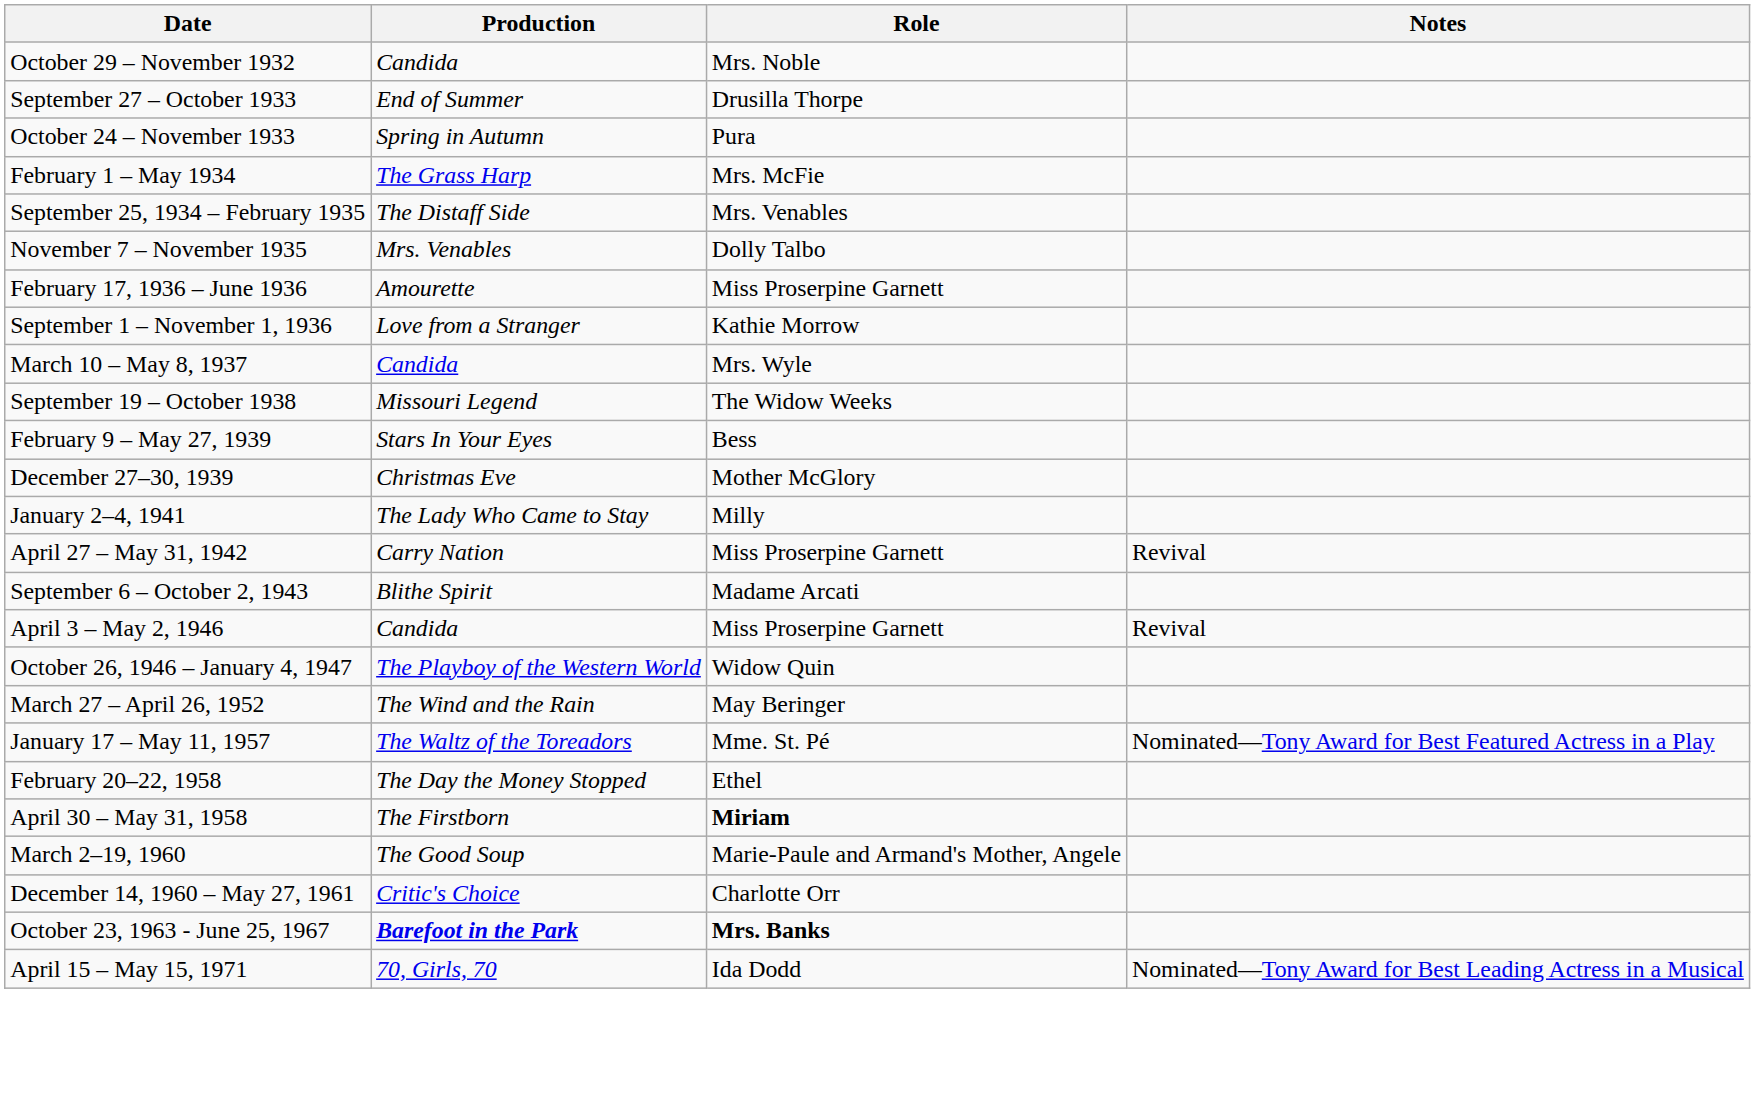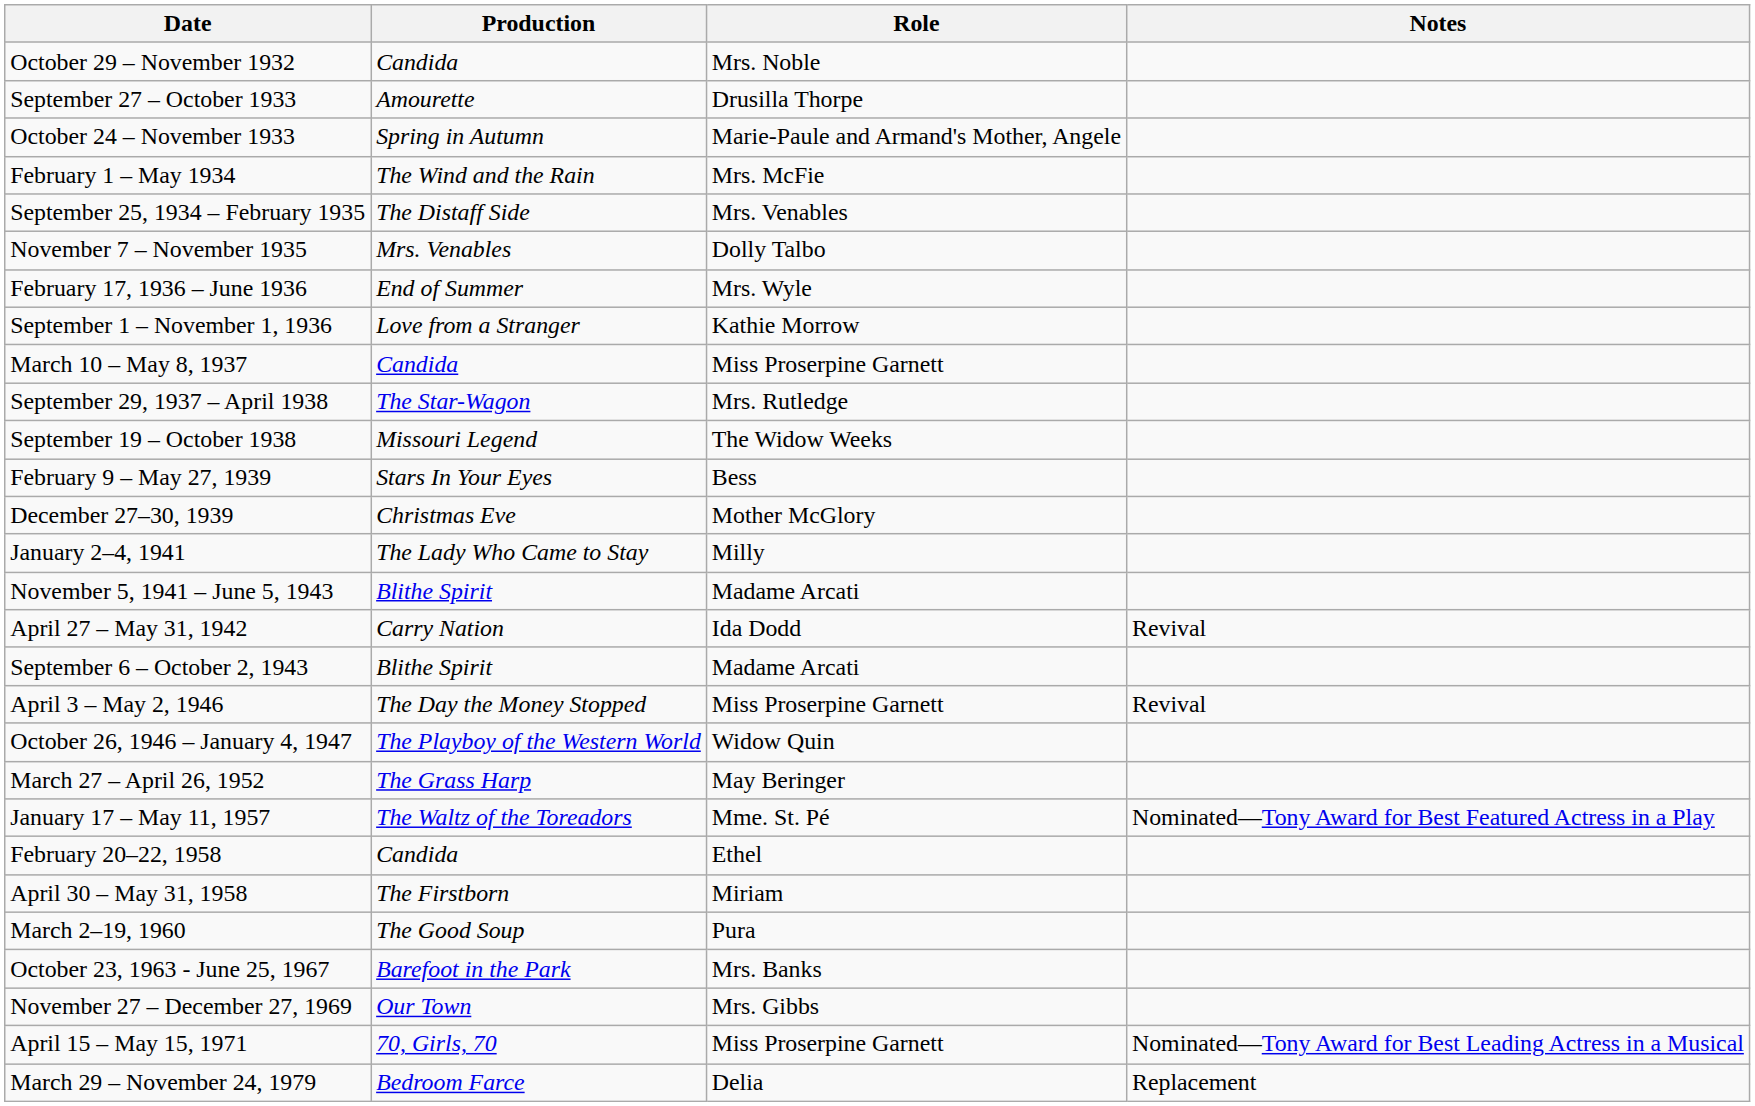September 27 – October 1933 | Production: End of Summer -> Amourette
October 24 – November 1933 | Role: Pura -> Marie-Paule and Armand's Mother, Angele
February 1 – May 1934 | Production: The Grass Harp -> The Wind and the Rain
February 17, 1936 – June 1936 | Production: Amourette -> End of Summer
February 17, 1936 – June 1936 | Role: Miss Proserpine Garnett -> Mrs. Wyle
March 10 – May 8, 1937 | Role: Mrs. Wyle -> Miss Proserpine Garnett
+ row: September 29, 1937 – April 1938 | The Star-Wagon | Mrs. Rutledge
+ row: November 5, 1941 – June 5, 1943 | Blithe Spirit | Madame Arcati
April 27 – May 31, 1942 | Role: Miss Proserpine Garnett -> Ida Dodd
April 3 – May 2, 1946 | Production: Candida -> The Day the Money Stopped
March 27 – April 26, 1952 | Production: The Wind and the Rain -> The Grass Harp
February 20–22, 1958 | Production: The Day the Money Stopped -> Candida
April 30 – May 31, 1958 | Role: bold -> normal
March 2–19, 1960 | Role: Marie-Paule and Armand's Mother, Angele -> Pura
- row: December 14, 1960 – May 27, 1961 | Critic's Choice | Charlotte Orr
October 23, 1963 - June 25, 1967 | Production: bold -> normal
October 23, 1963 - June 25, 1967 | Role: bold -> normal
+ row: November 27 – December 27, 1969 | Our Town | Mrs. Gibbs
April 15 – May 15, 1971 | Role: Ida Dodd -> Miss Proserpine Garnett
+ row: March 29 – November 24, 1979 | Bedroom Farce | Delia | Replacement
